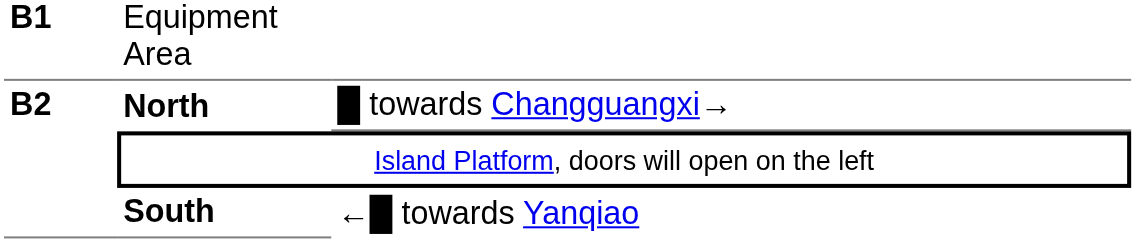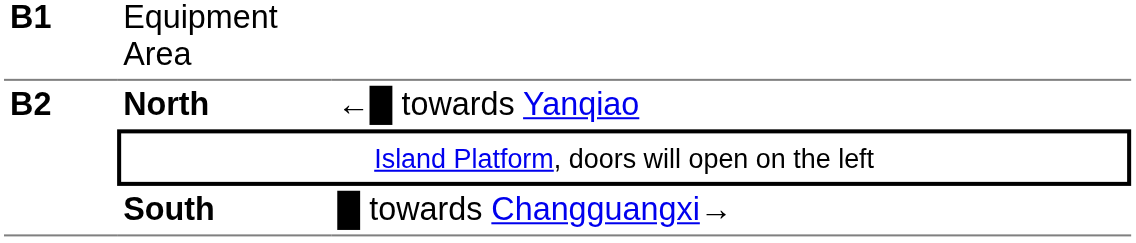North | column 3: █ towards Changguangxi→ -> ←█ towards Yanqiao
South | column 3: ←█ towards Yanqiao -> █ towards Changguangxi→
